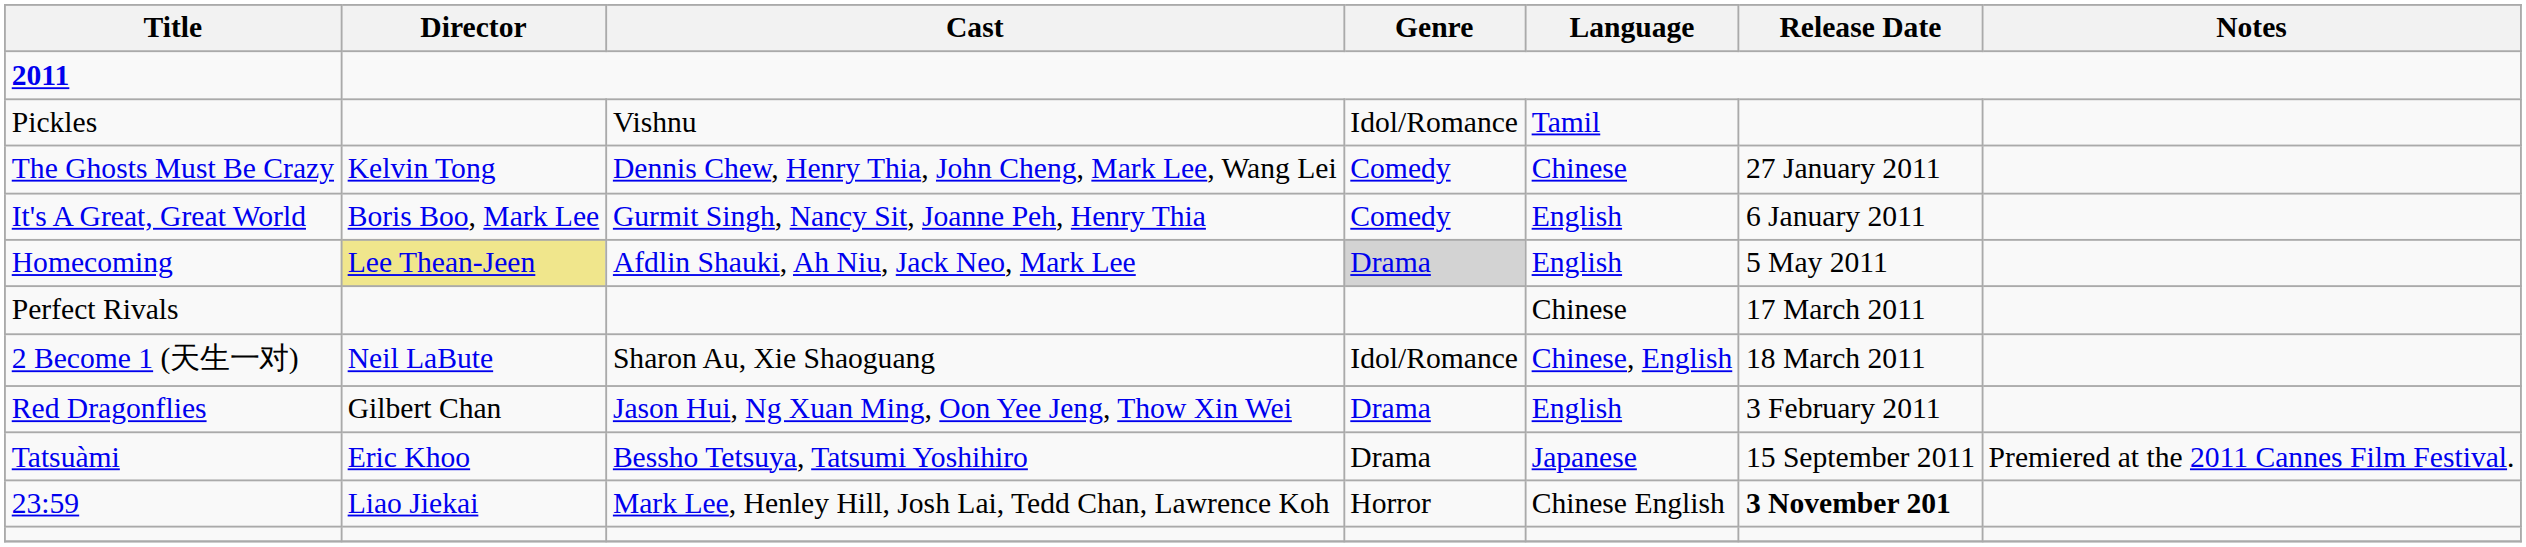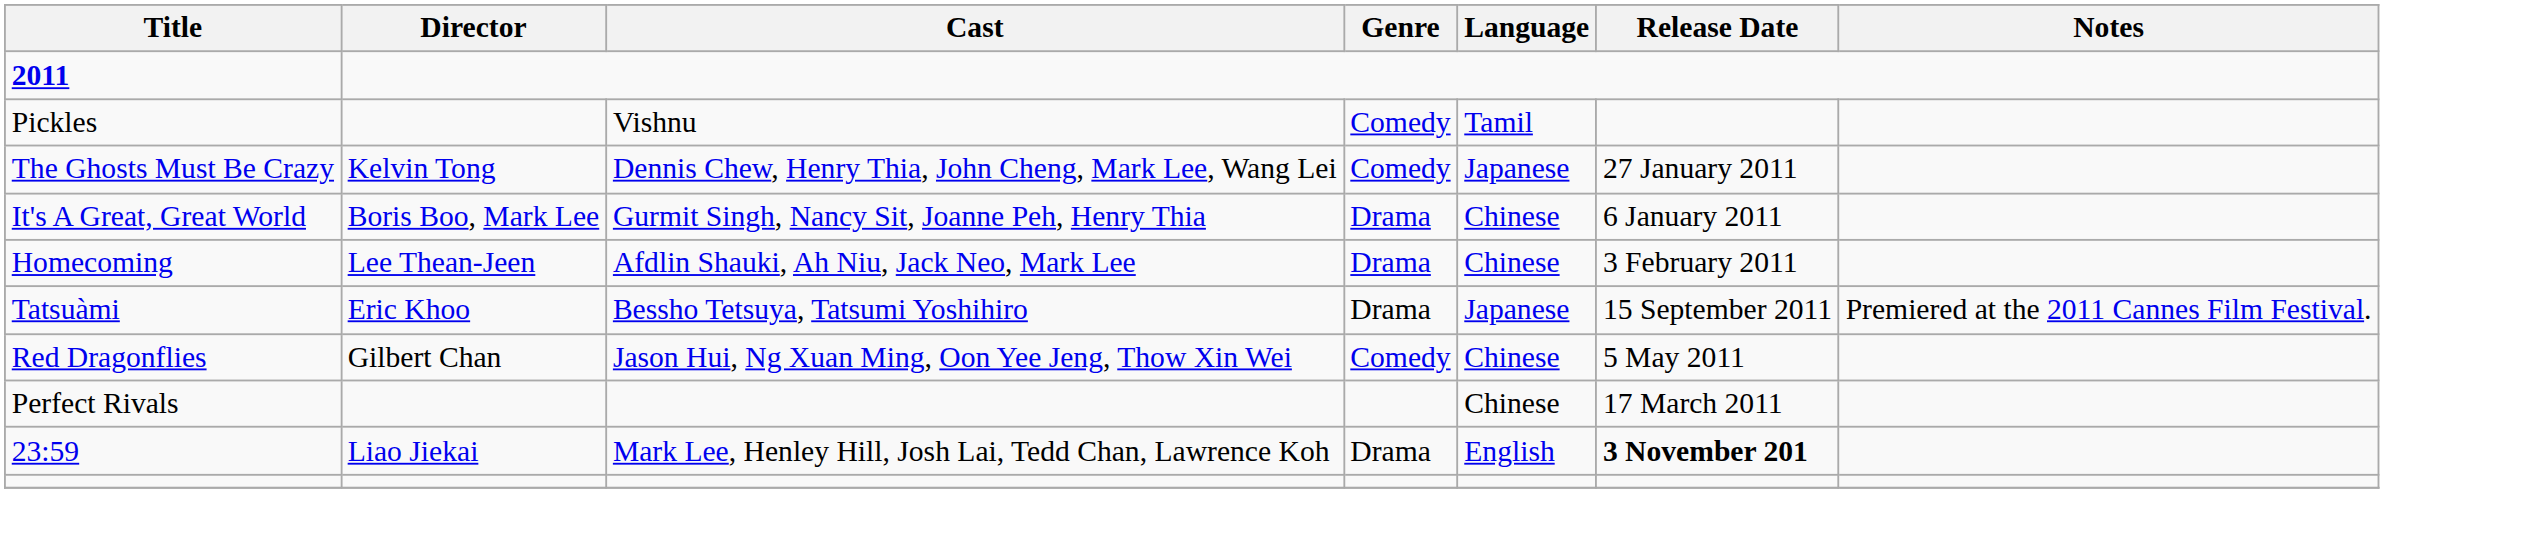Pickles | Genre: Idol/Romance -> Comedy
The Ghosts Must Be Crazy | Language: Chinese -> Japanese
It's A Great, Great World | Genre: Comedy -> Drama
It's A Great, Great World | Language: English -> Chinese
Homecoming | Director: khaki background -> no background
Homecoming | Genre: lightgrey background -> no background
Homecoming | Language: English -> Chinese
Homecoming | Release Date: 5 May 2011 -> 3 February 2011
rows swapped: Perfect Rivals <-> Tatsuàmi
- row: 2 Become 1 (天生一对) | Neil LaBute | Sharon Au, Xie Shaoguang | Idol/Romance | Chinese, English | 18 March 2011
Red Dragonflies | Genre: Drama -> Comedy
Red Dragonflies | Language: English -> Chinese
Red Dragonflies | Release Date: 3 February 2011 -> 5 May 2011
23:59 | Genre: Horror -> Drama
23:59 | Language: Chinese English -> English
